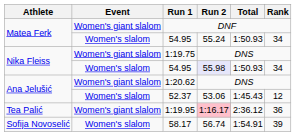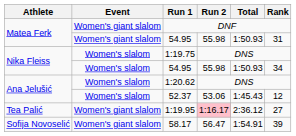Matea Ferk / 54.95 | Event: Women's slalom -> Women's giant slalom
Matea Ferk / 54.95 | Run 2: 55.24 -> 55.98
Matea Ferk / 54.95 | Rank: 34 -> 31
1:19.75 | Event: Women's giant slalom -> Women's slalom
Nika Fleiss / 54.95 | Run 2: lavender background -> no background
1:20.62 | Event: Women's giant slalom -> Women's slalom
1:19.95 | Rank: 36 -> 27
58.17 | Event: Women's slalom -> Women's giant slalom
58.17 | Run 2: 56.74 -> 56.47
